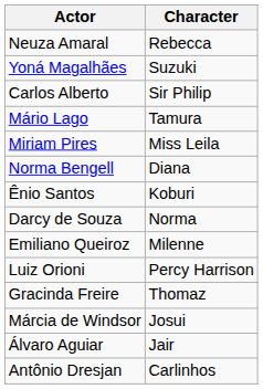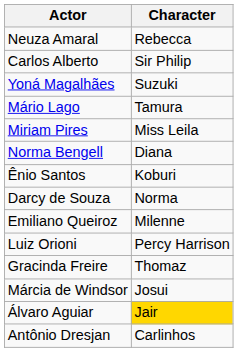rows swapped: Carlos Alberto <-> Yoná Magalhães
Álvaro Aguiar | Character: no background -> gold background
